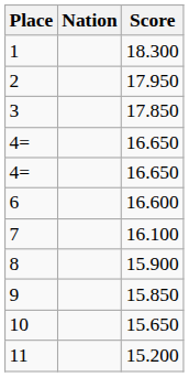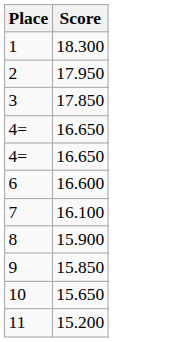- column: Nation
